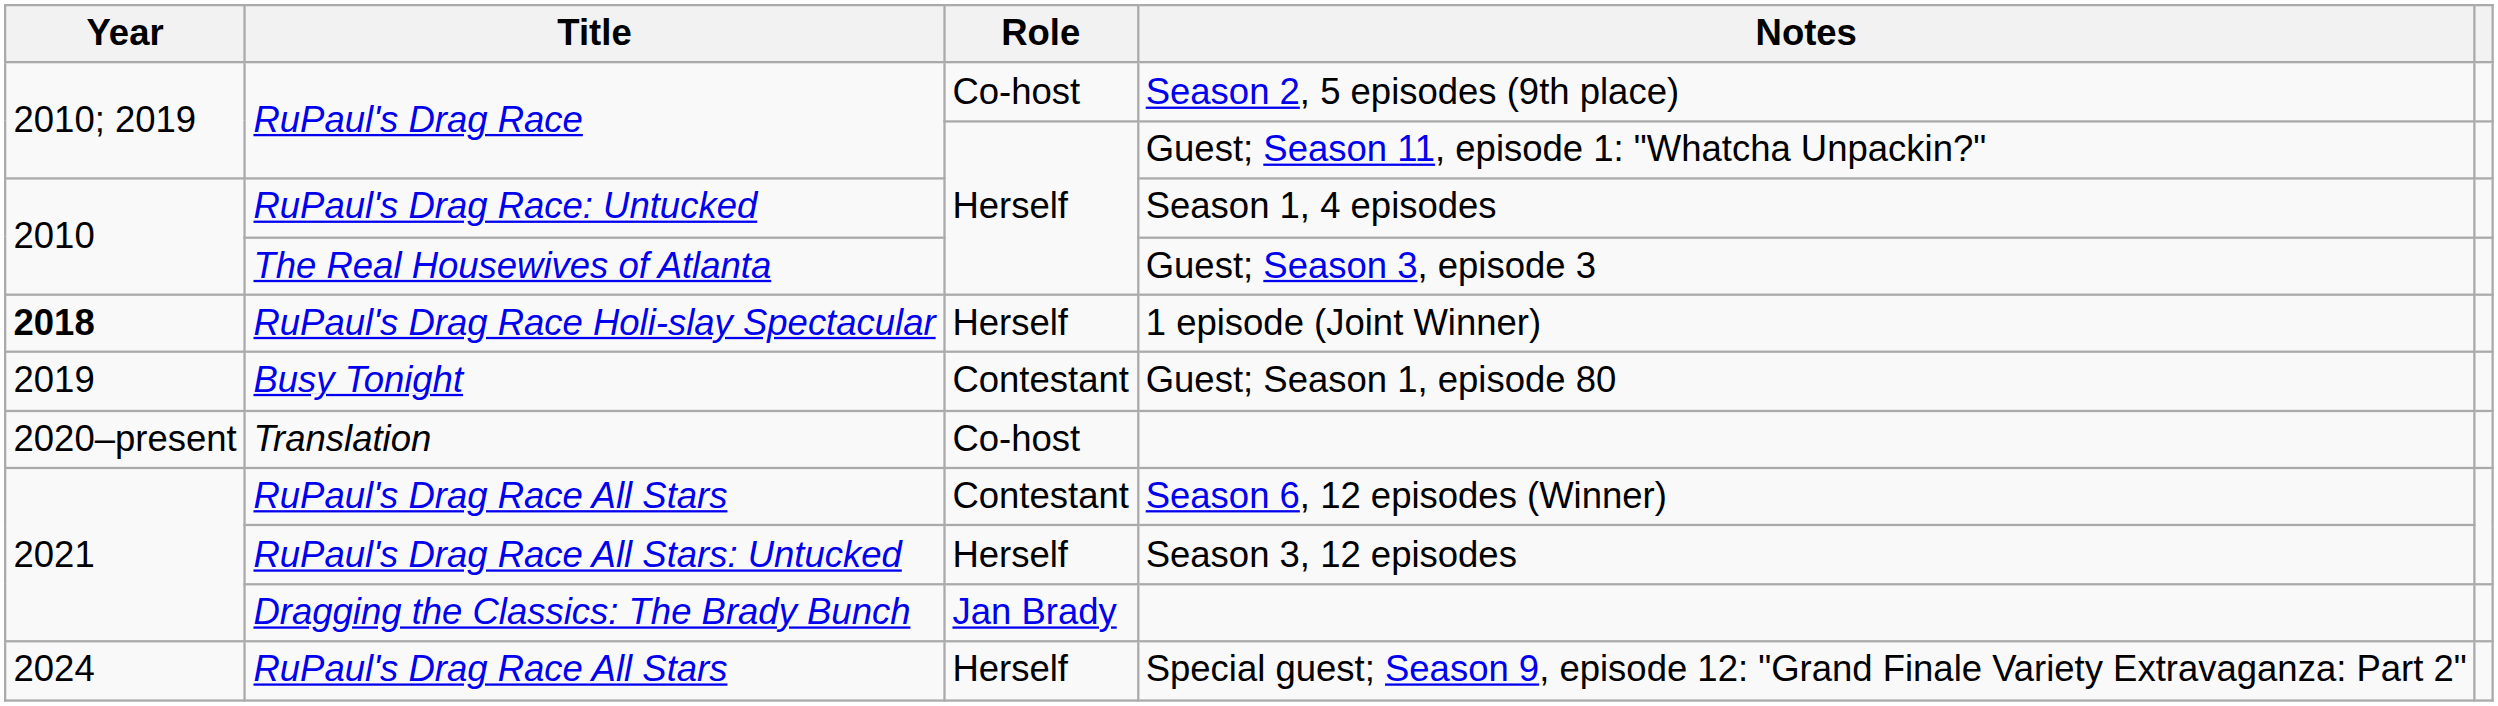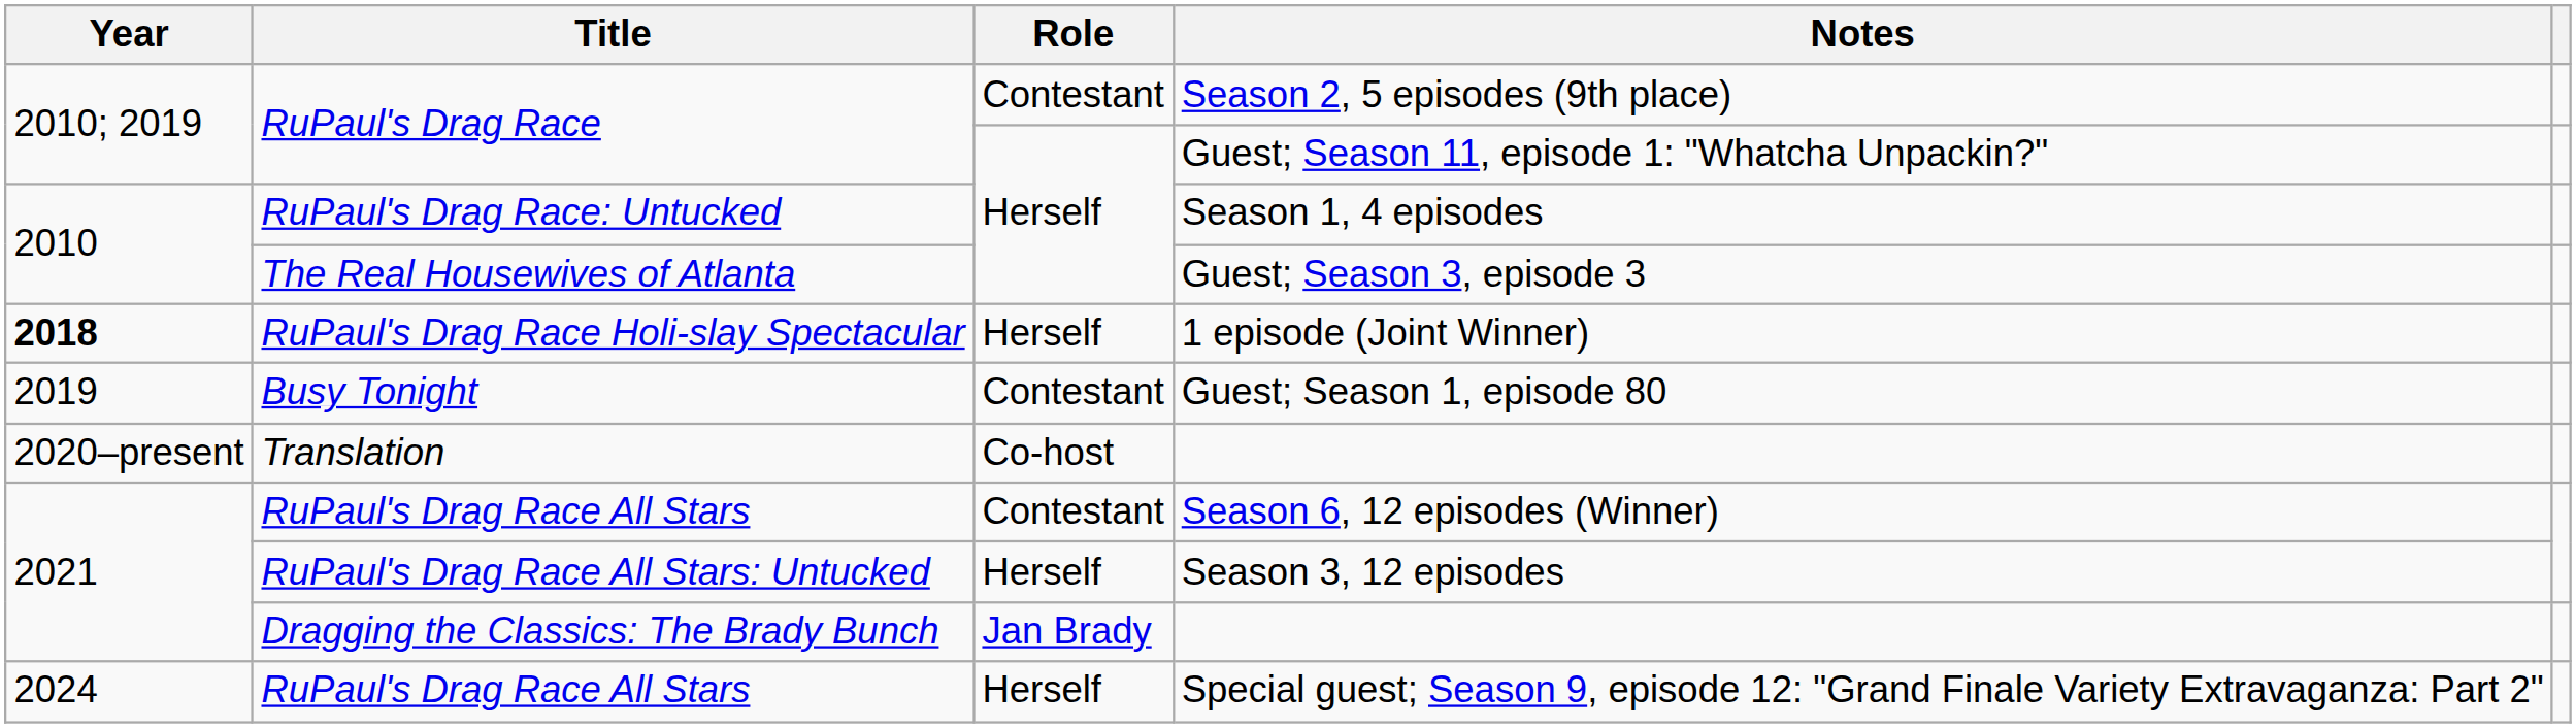Season 2, 5 episodes (9th place) | Role: Co-host -> Contestant
